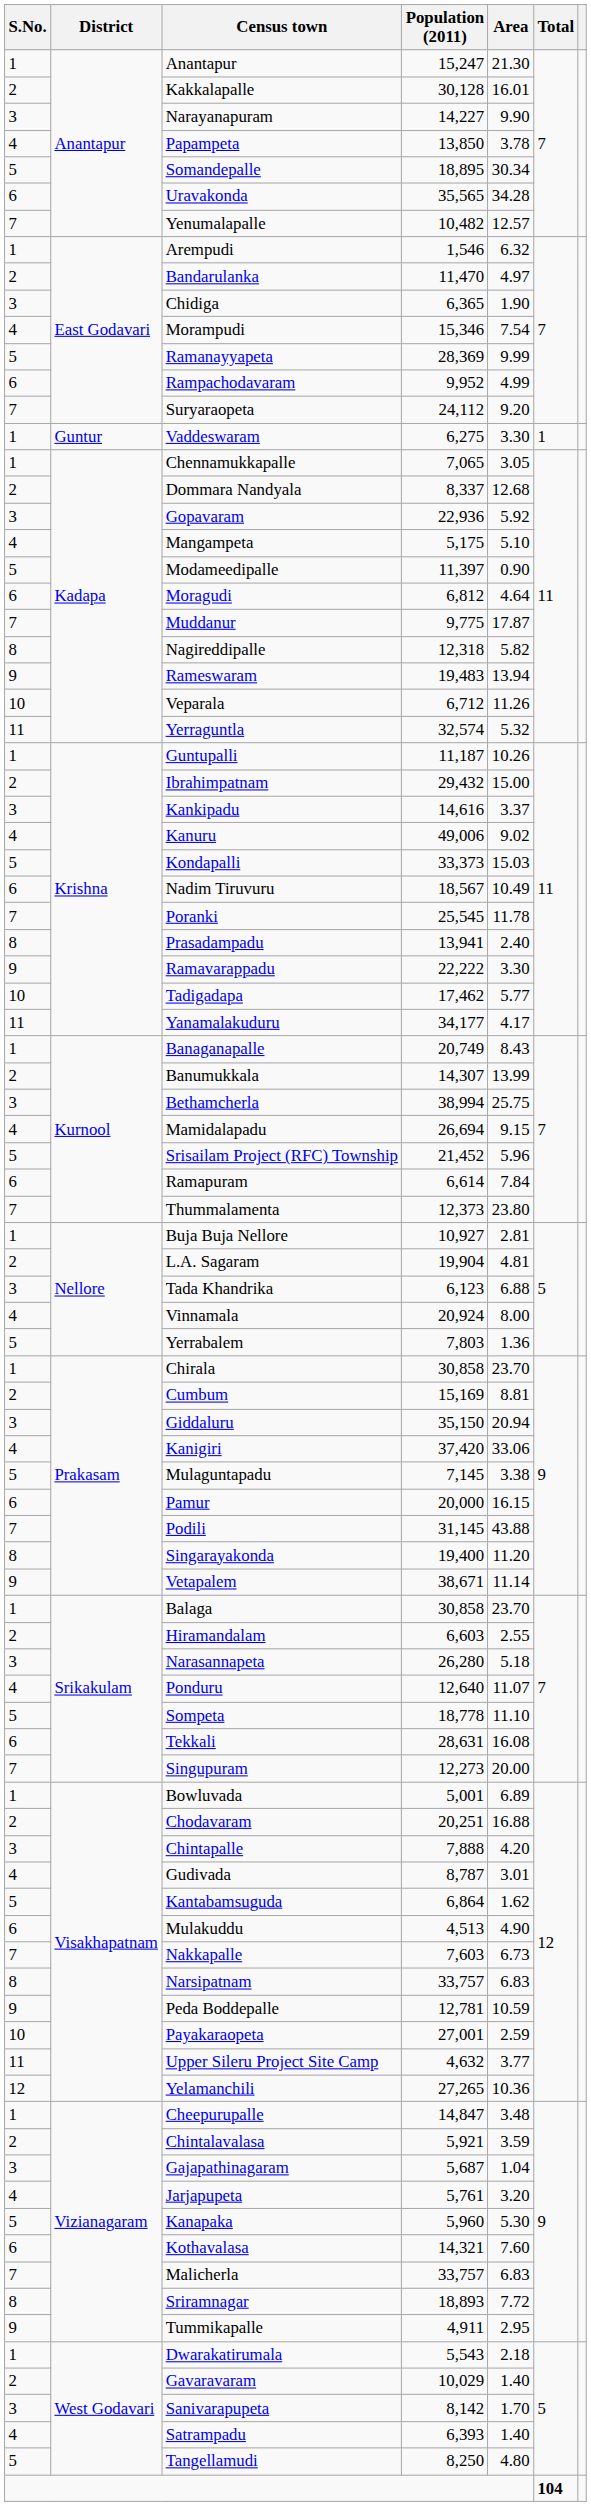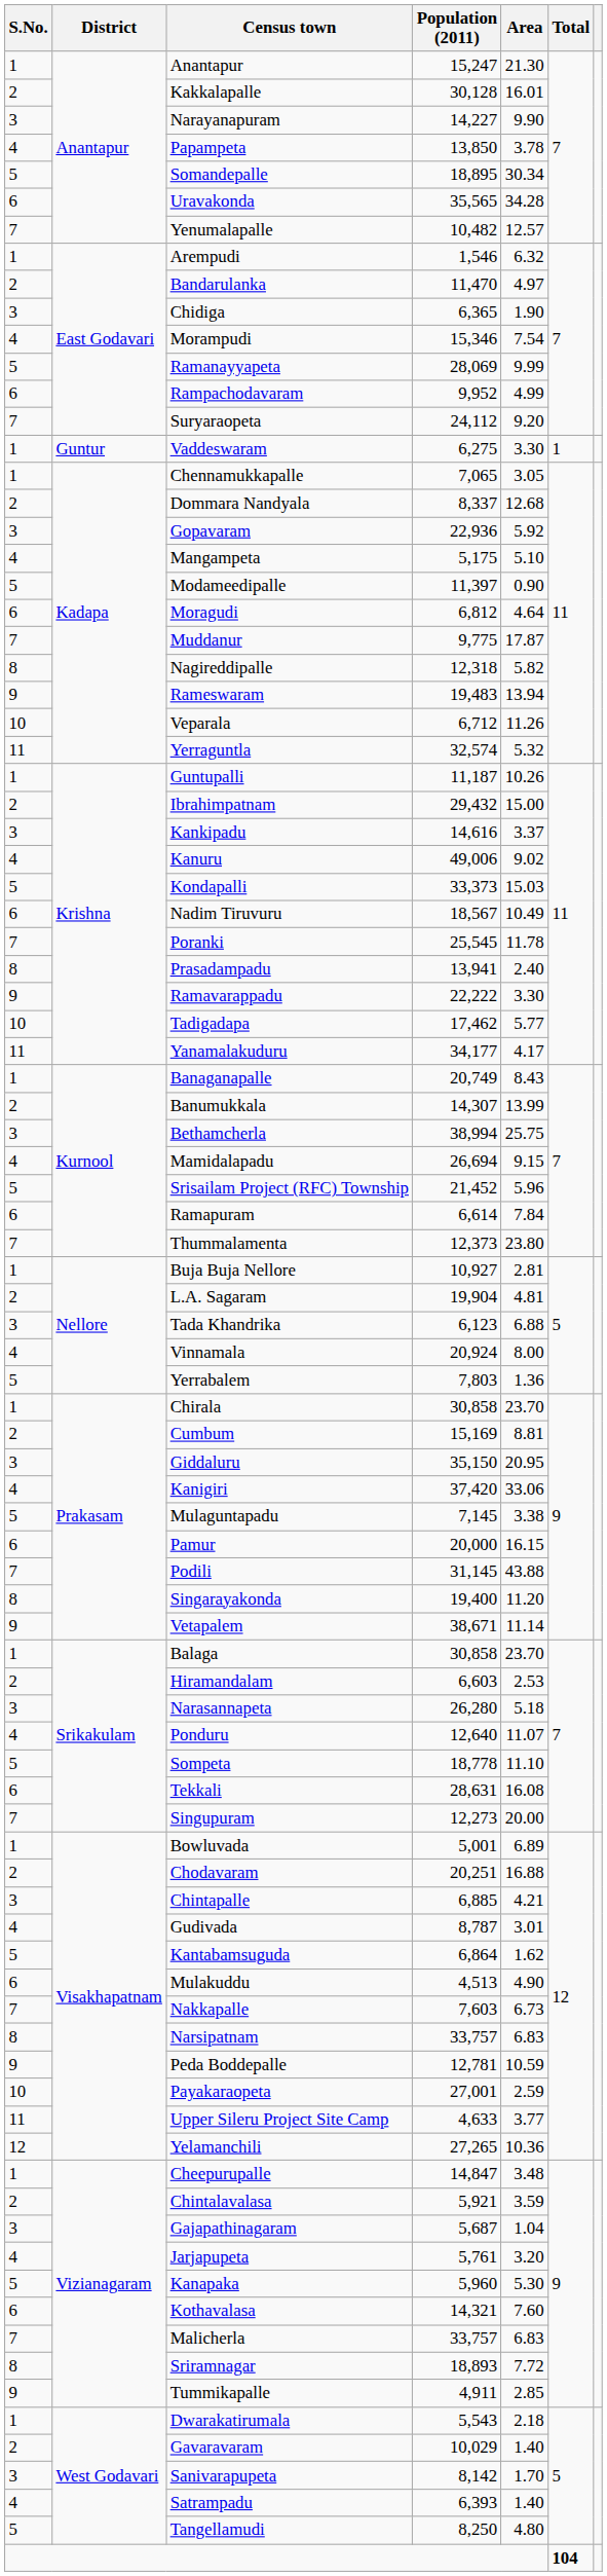Ramanayyapeta | Population (2011): 28,369 -> 28,069
Giddaluru | Area: 20.94 -> 20.95
Hiramandalam | Area: 2.55 -> 2.53
Chintapalle | Population (2011): 7,888 -> 6,885
Chintapalle | Area: 4.20 -> 4.21
Upper Sileru Project Site Camp | Population (2011): 4,632 -> 4,633
Tummikapalle | Area: 2.95 -> 2.85
